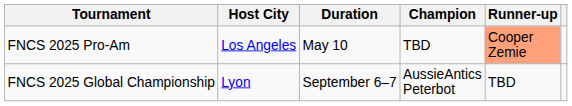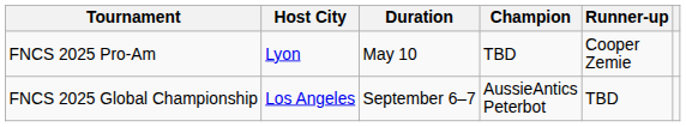FNCS 2025 Pro-Am | Host City: Los Angeles -> Lyon
FNCS 2025 Pro-Am | Runner-up: lightsalmon background -> no background
FNCS 2025 Global Championship | Host City: Lyon -> Los Angeles
